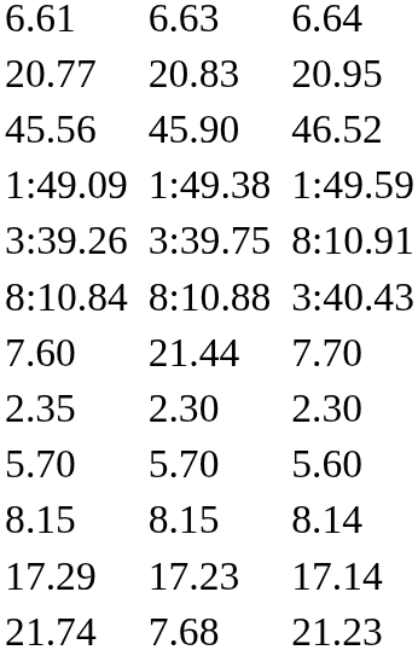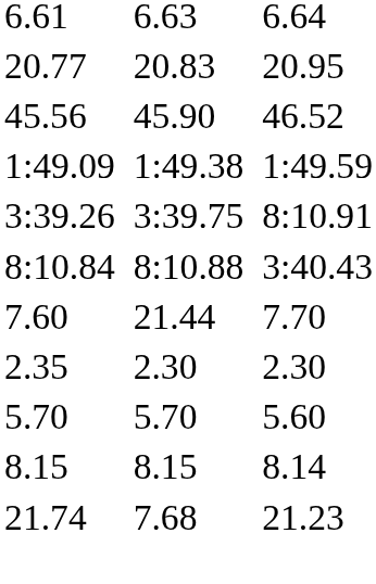- row: 17.29 | 17.23 | 17.14
